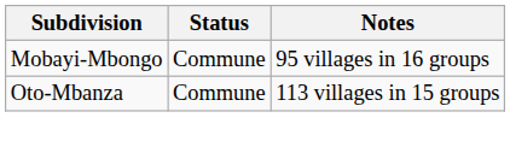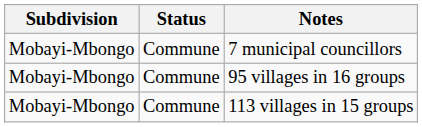+ row: Mobayi-Mbongo | Commune | 7 municipal councillors
113 villages in 15 groups | Subdivision: Oto-Mbanza -> Mobayi-Mbongo
